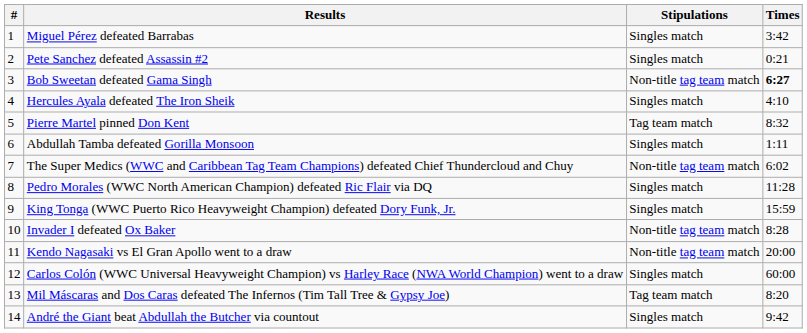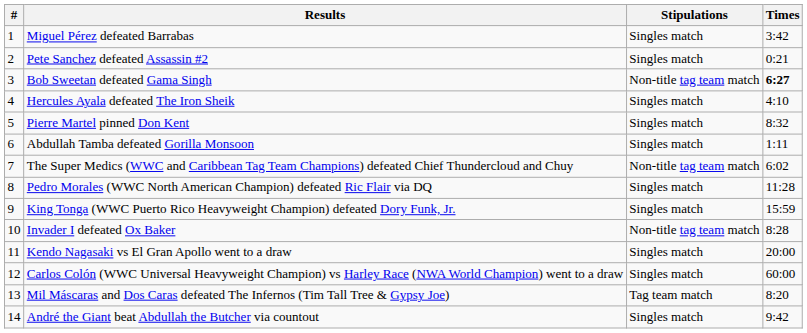Pierre Martel pinned Don Kent | Stipulations: Tag team match -> Singles match
Kendo Nagasaki vs El Gran Apollo went to a draw | Stipulations: Non-title tag team match -> Singles match
